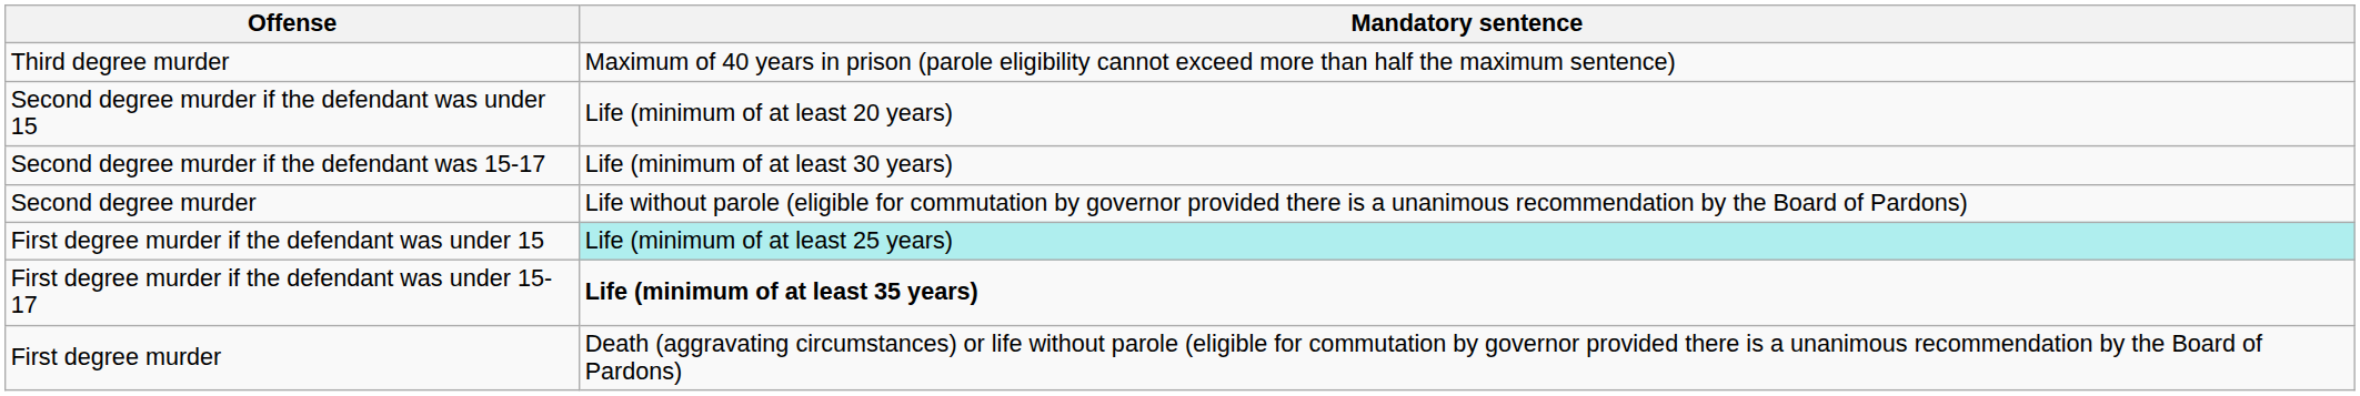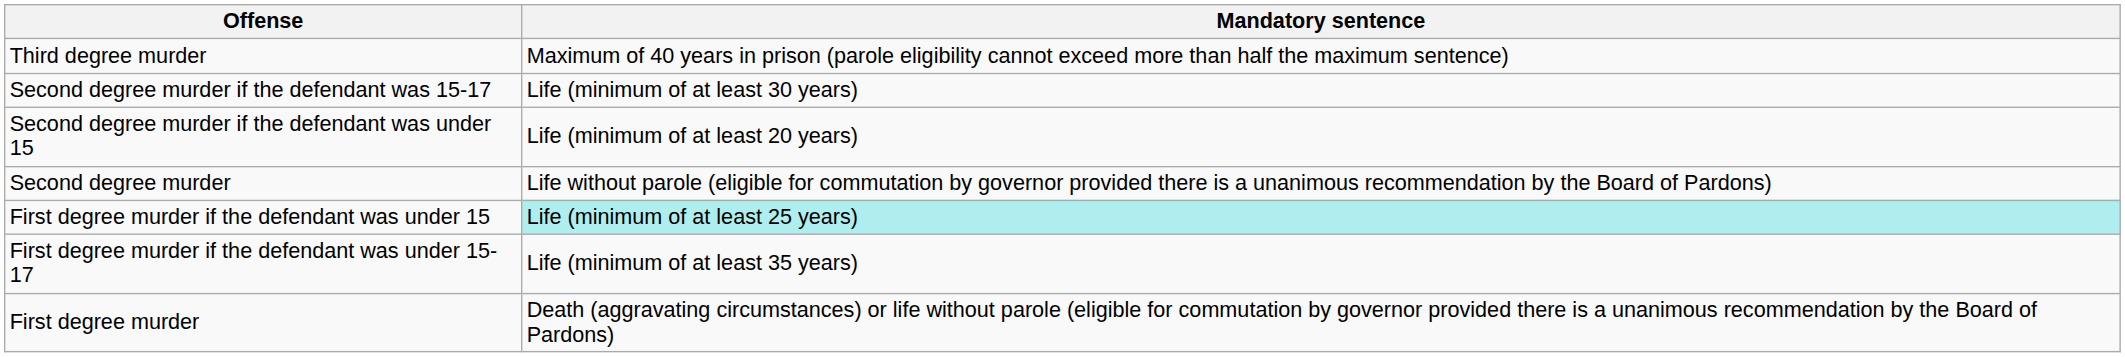rows swapped: Second degree murder if the defendant was under 15 <-> Second degree murder if the defendant was 15-17
First degree murder if the defendant was under 15-17 | Mandatory sentence: bold -> normal
